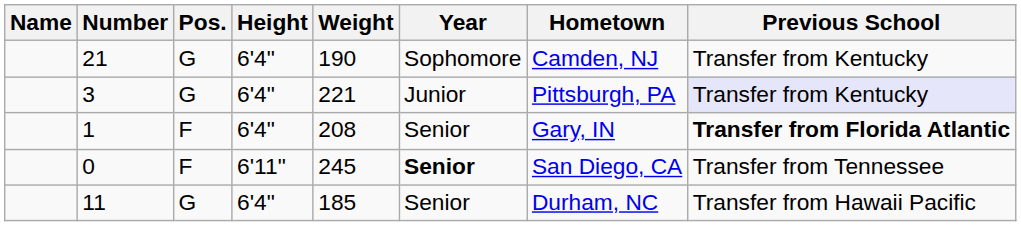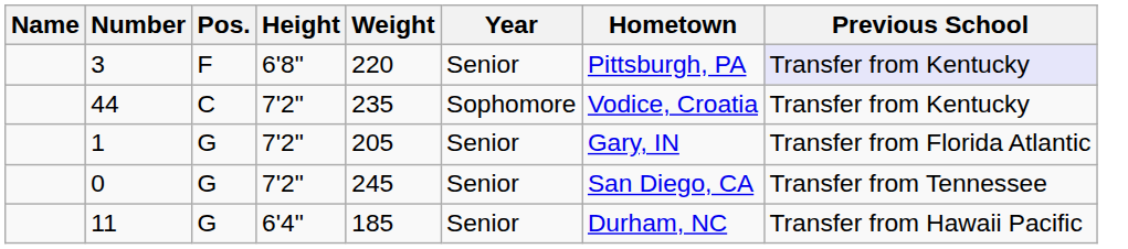- row: 21 | G | 6'4" | 190 | Sophomore | Camden, NJ | Transfer from Kentucky
3 | Pos.: G -> F
3 | Height: 6'4" -> 6'8"
3 | Weight: 221 -> 220
3 | Year: Junior -> Senior
+ row: 44 | C | 7'2" | 235 | Sophomore | Vodice, Croatia | Transfer from Kentucky
1 | Pos.: F -> G
1 | Height: 6'4" -> 7'2"
1 | Weight: 208 -> 205
1 | Previous School: bold -> normal
0 | Pos.: F -> G
0 | Height: 6'11" -> 7'2"
0 | Year: bold -> normal
